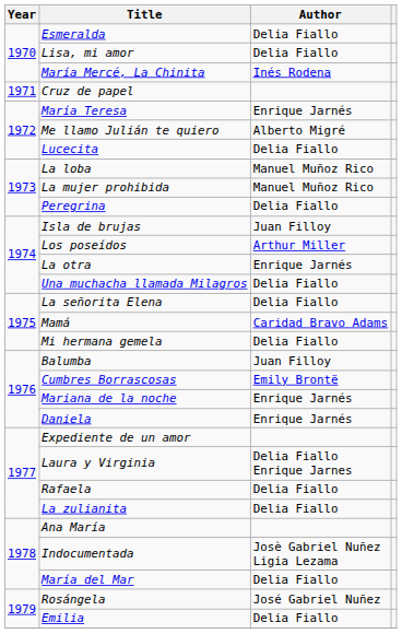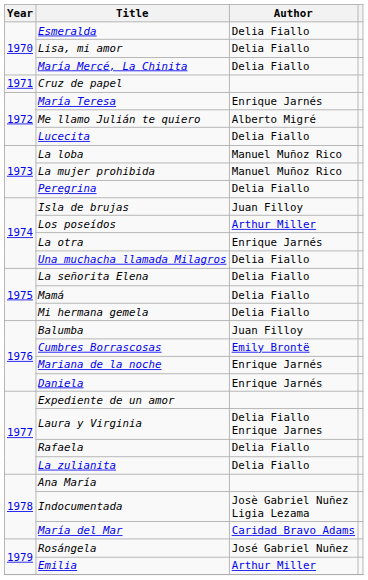María Mercé, La Chinita | Author: Inés Rodena -> Delia Fiallo
Mamá | Author: Caridad Bravo Adams -> Delia Fiallo
María del Mar | Author: Delia Fiallo -> Caridad Bravo Adams
Emilia | Author: Delia Fiallo -> Arthur Miller
